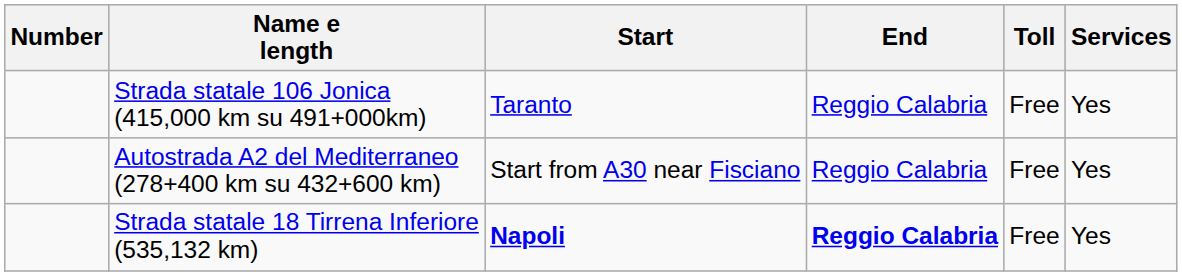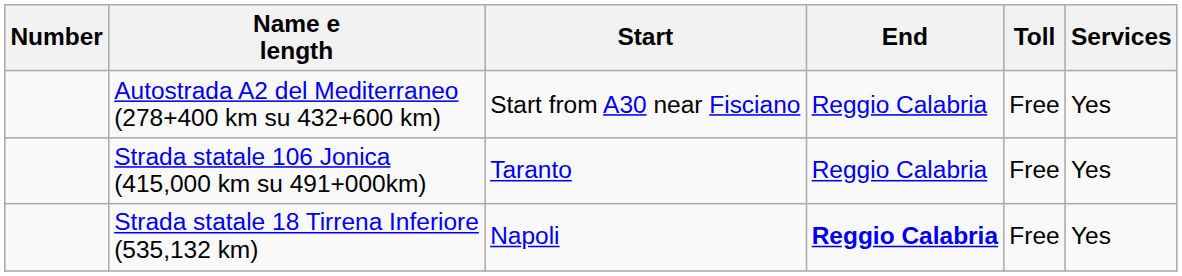rows swapped: Autostrada A2 del Mediterraneo (278+400 km su 432+600 km) <-> Strada statale 106 Jonica (415,000 km su 491+000km)
Strada statale 18 Tirrena Inferiore (535,132 km) | Start: bold -> normal
